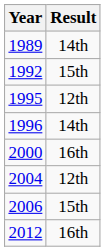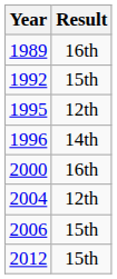1989 | Result: 14th -> 16th
2012 | Result: 16th -> 15th
